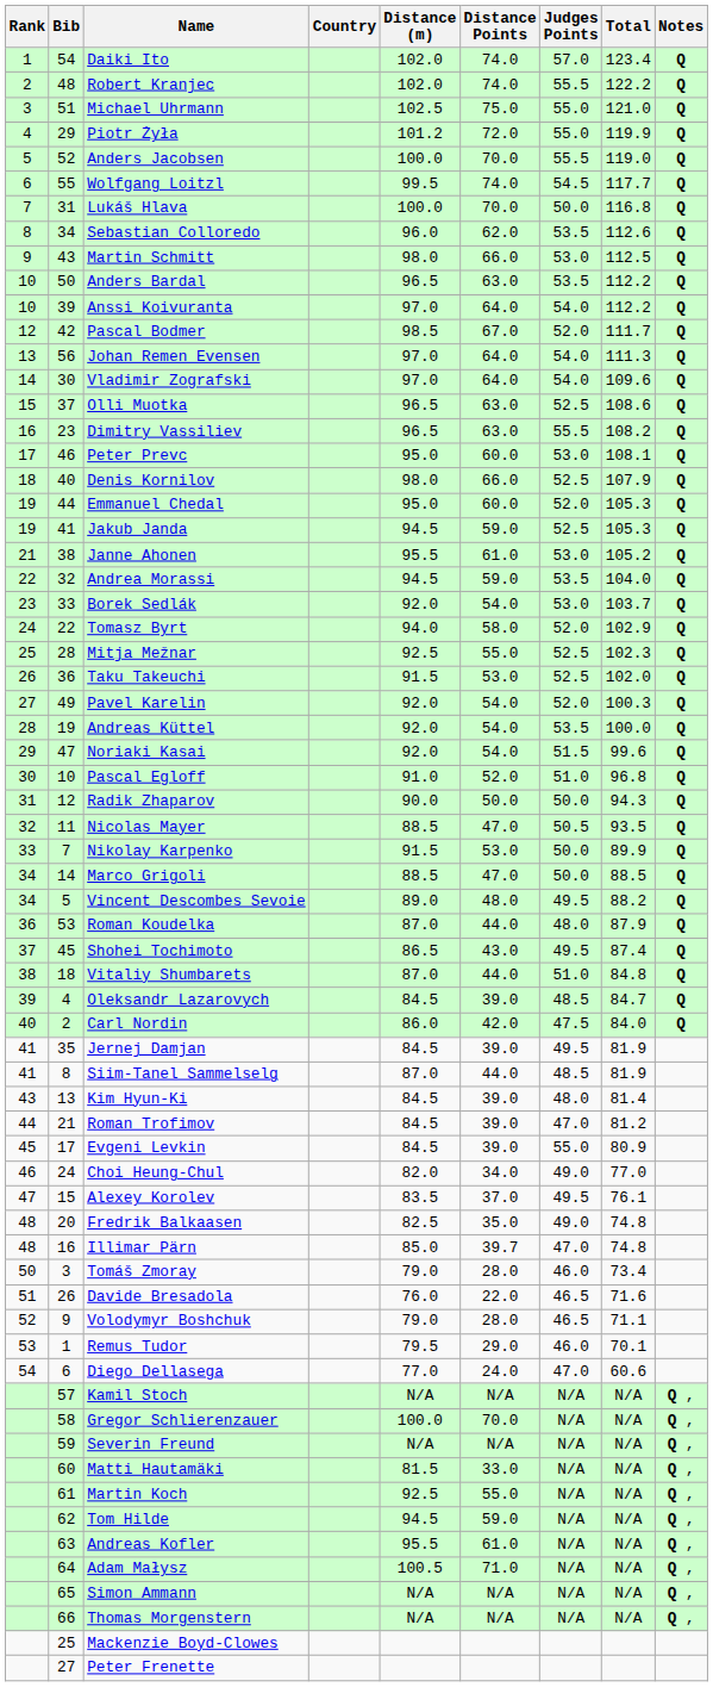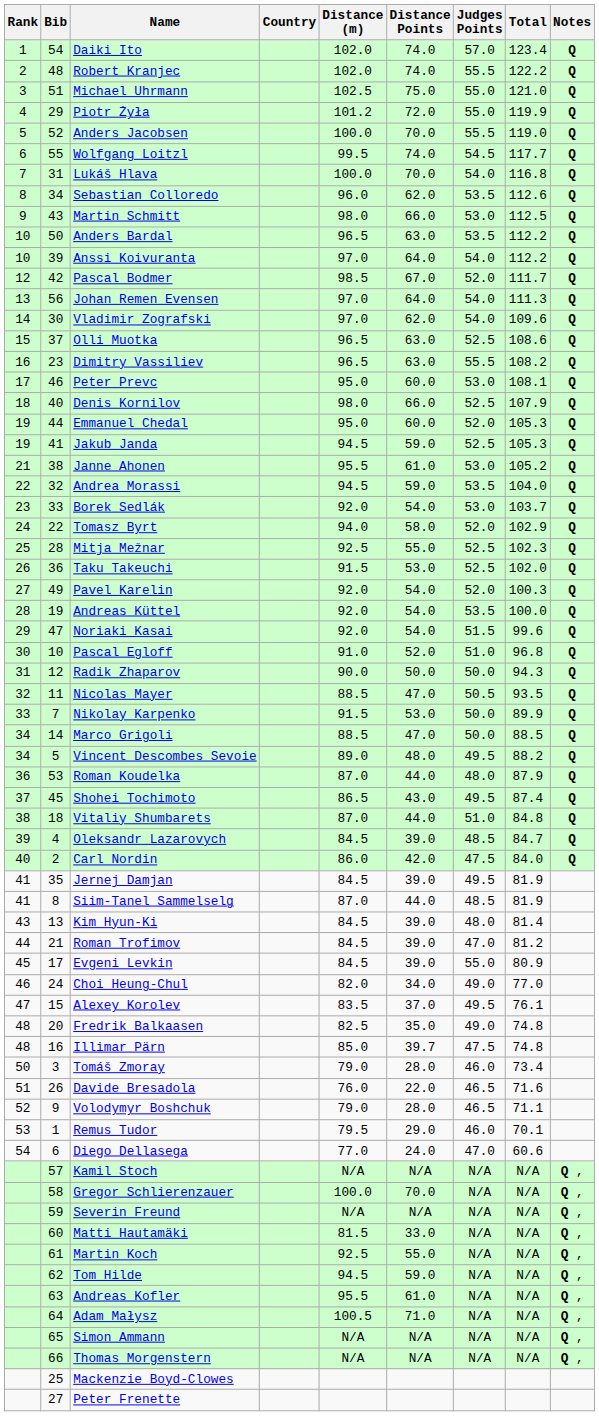Lukáš Hlava | Judges Points: 50.0 -> 54.0
Vladimir Zografski | Distance Points: 64.0 -> 62.0
Illimar Pärn | Judges Points: 47.0 -> 47.5
